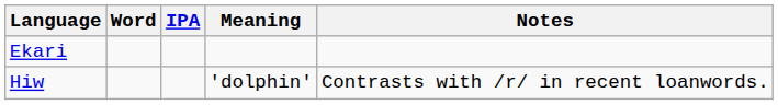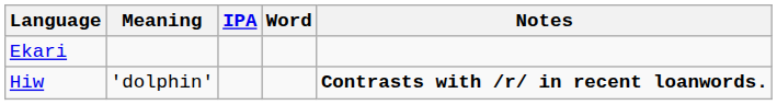columns swapped: Word <-> Meaning
Hiw | Notes: normal -> bold
